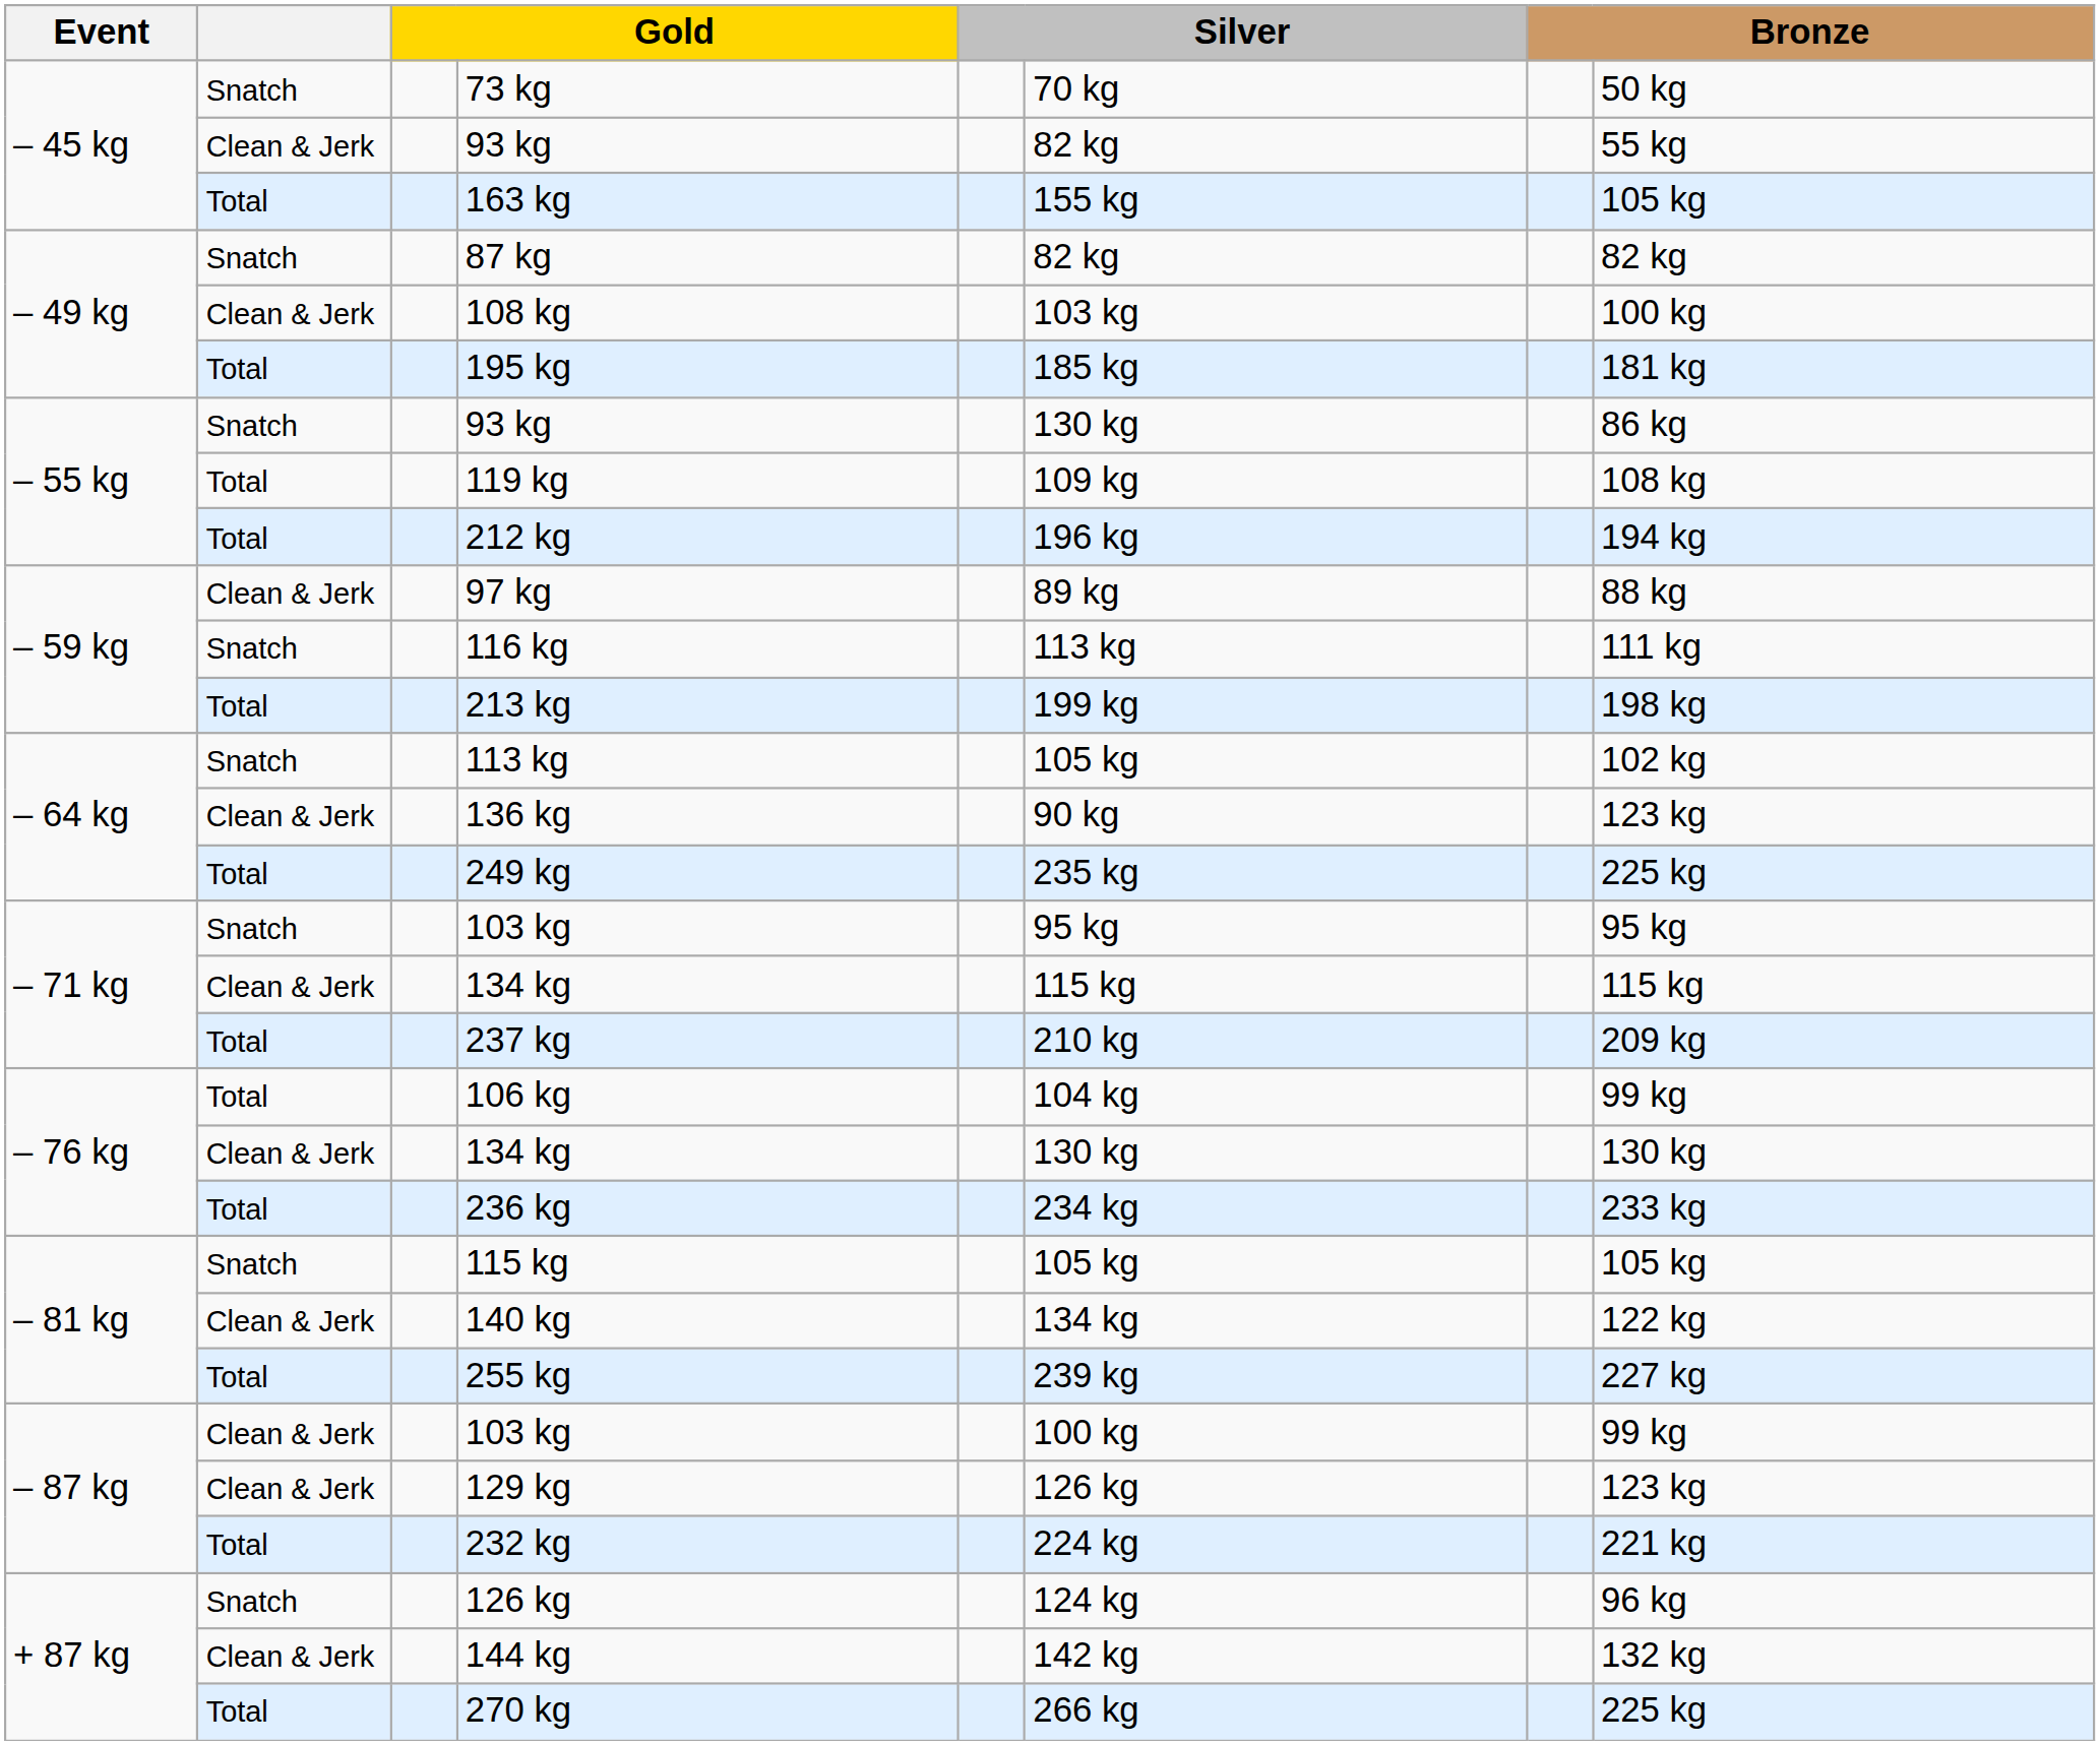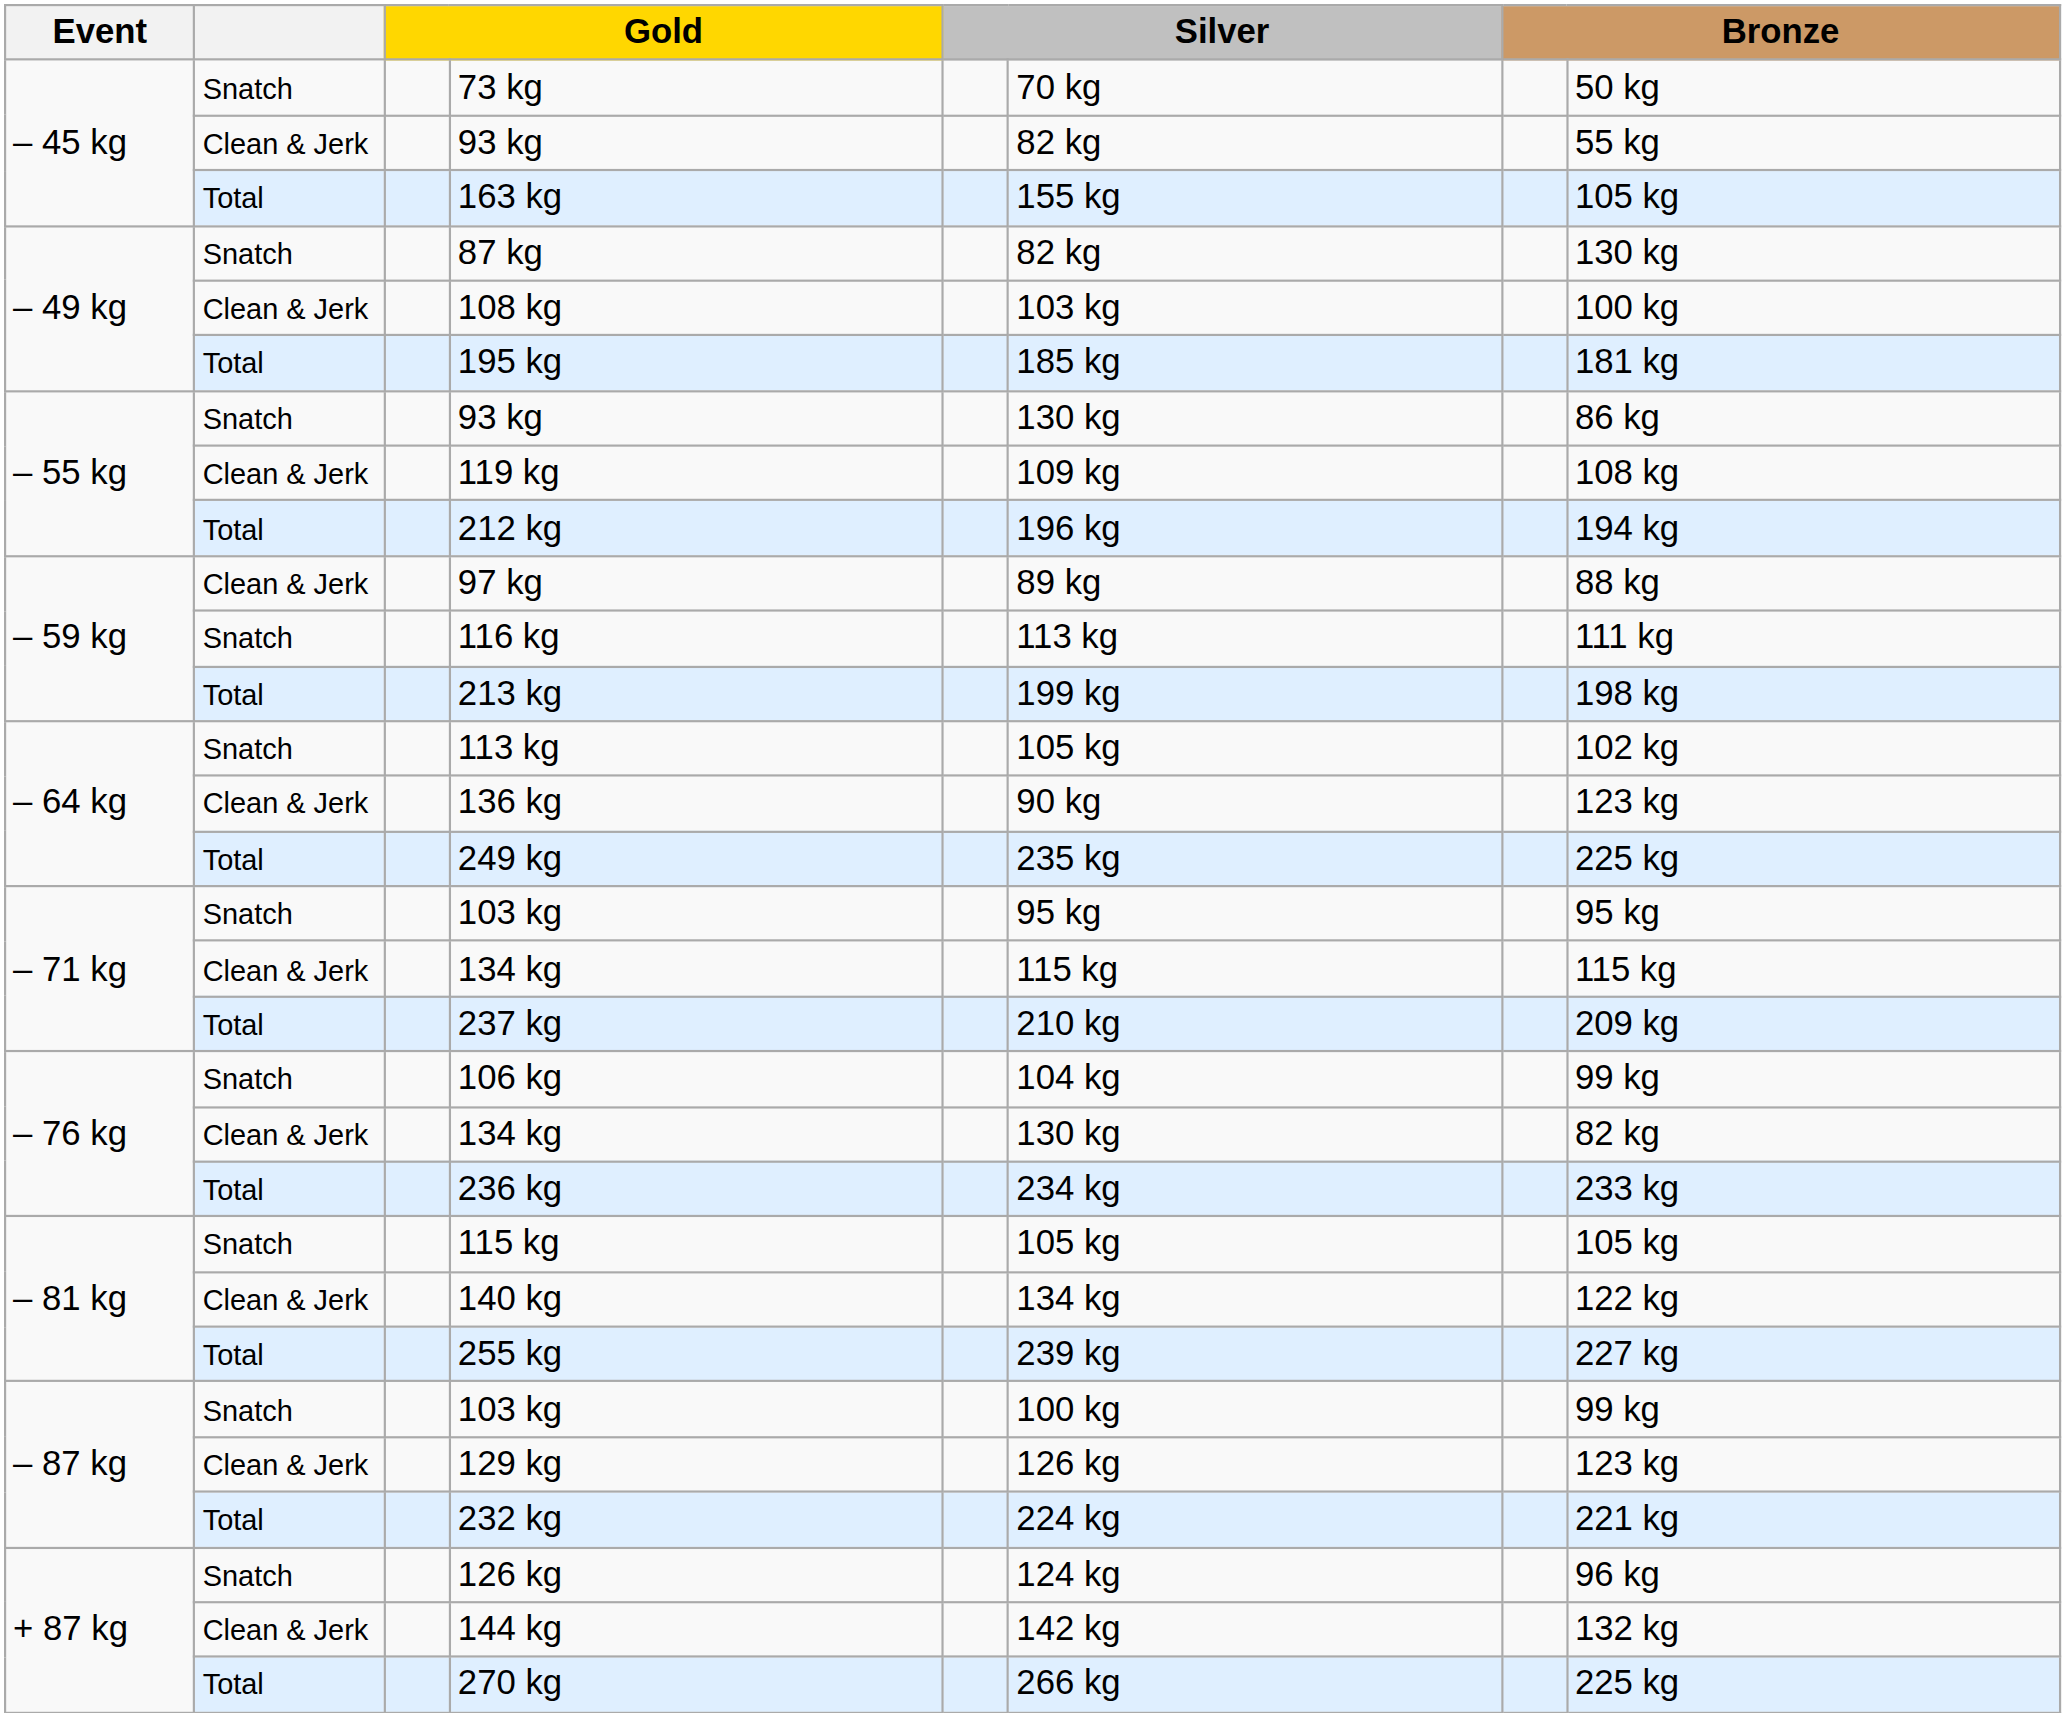87 kg | column 8: 82 kg -> 130 kg
119 kg | column 2: Total -> Clean & Jerk
106 kg | column 2: Total -> Snatch
– 76 kg / 134 kg | column 8: 130 kg -> 82 kg
– 87 kg / 103 kg | column 2: Clean & Jerk -> Snatch
